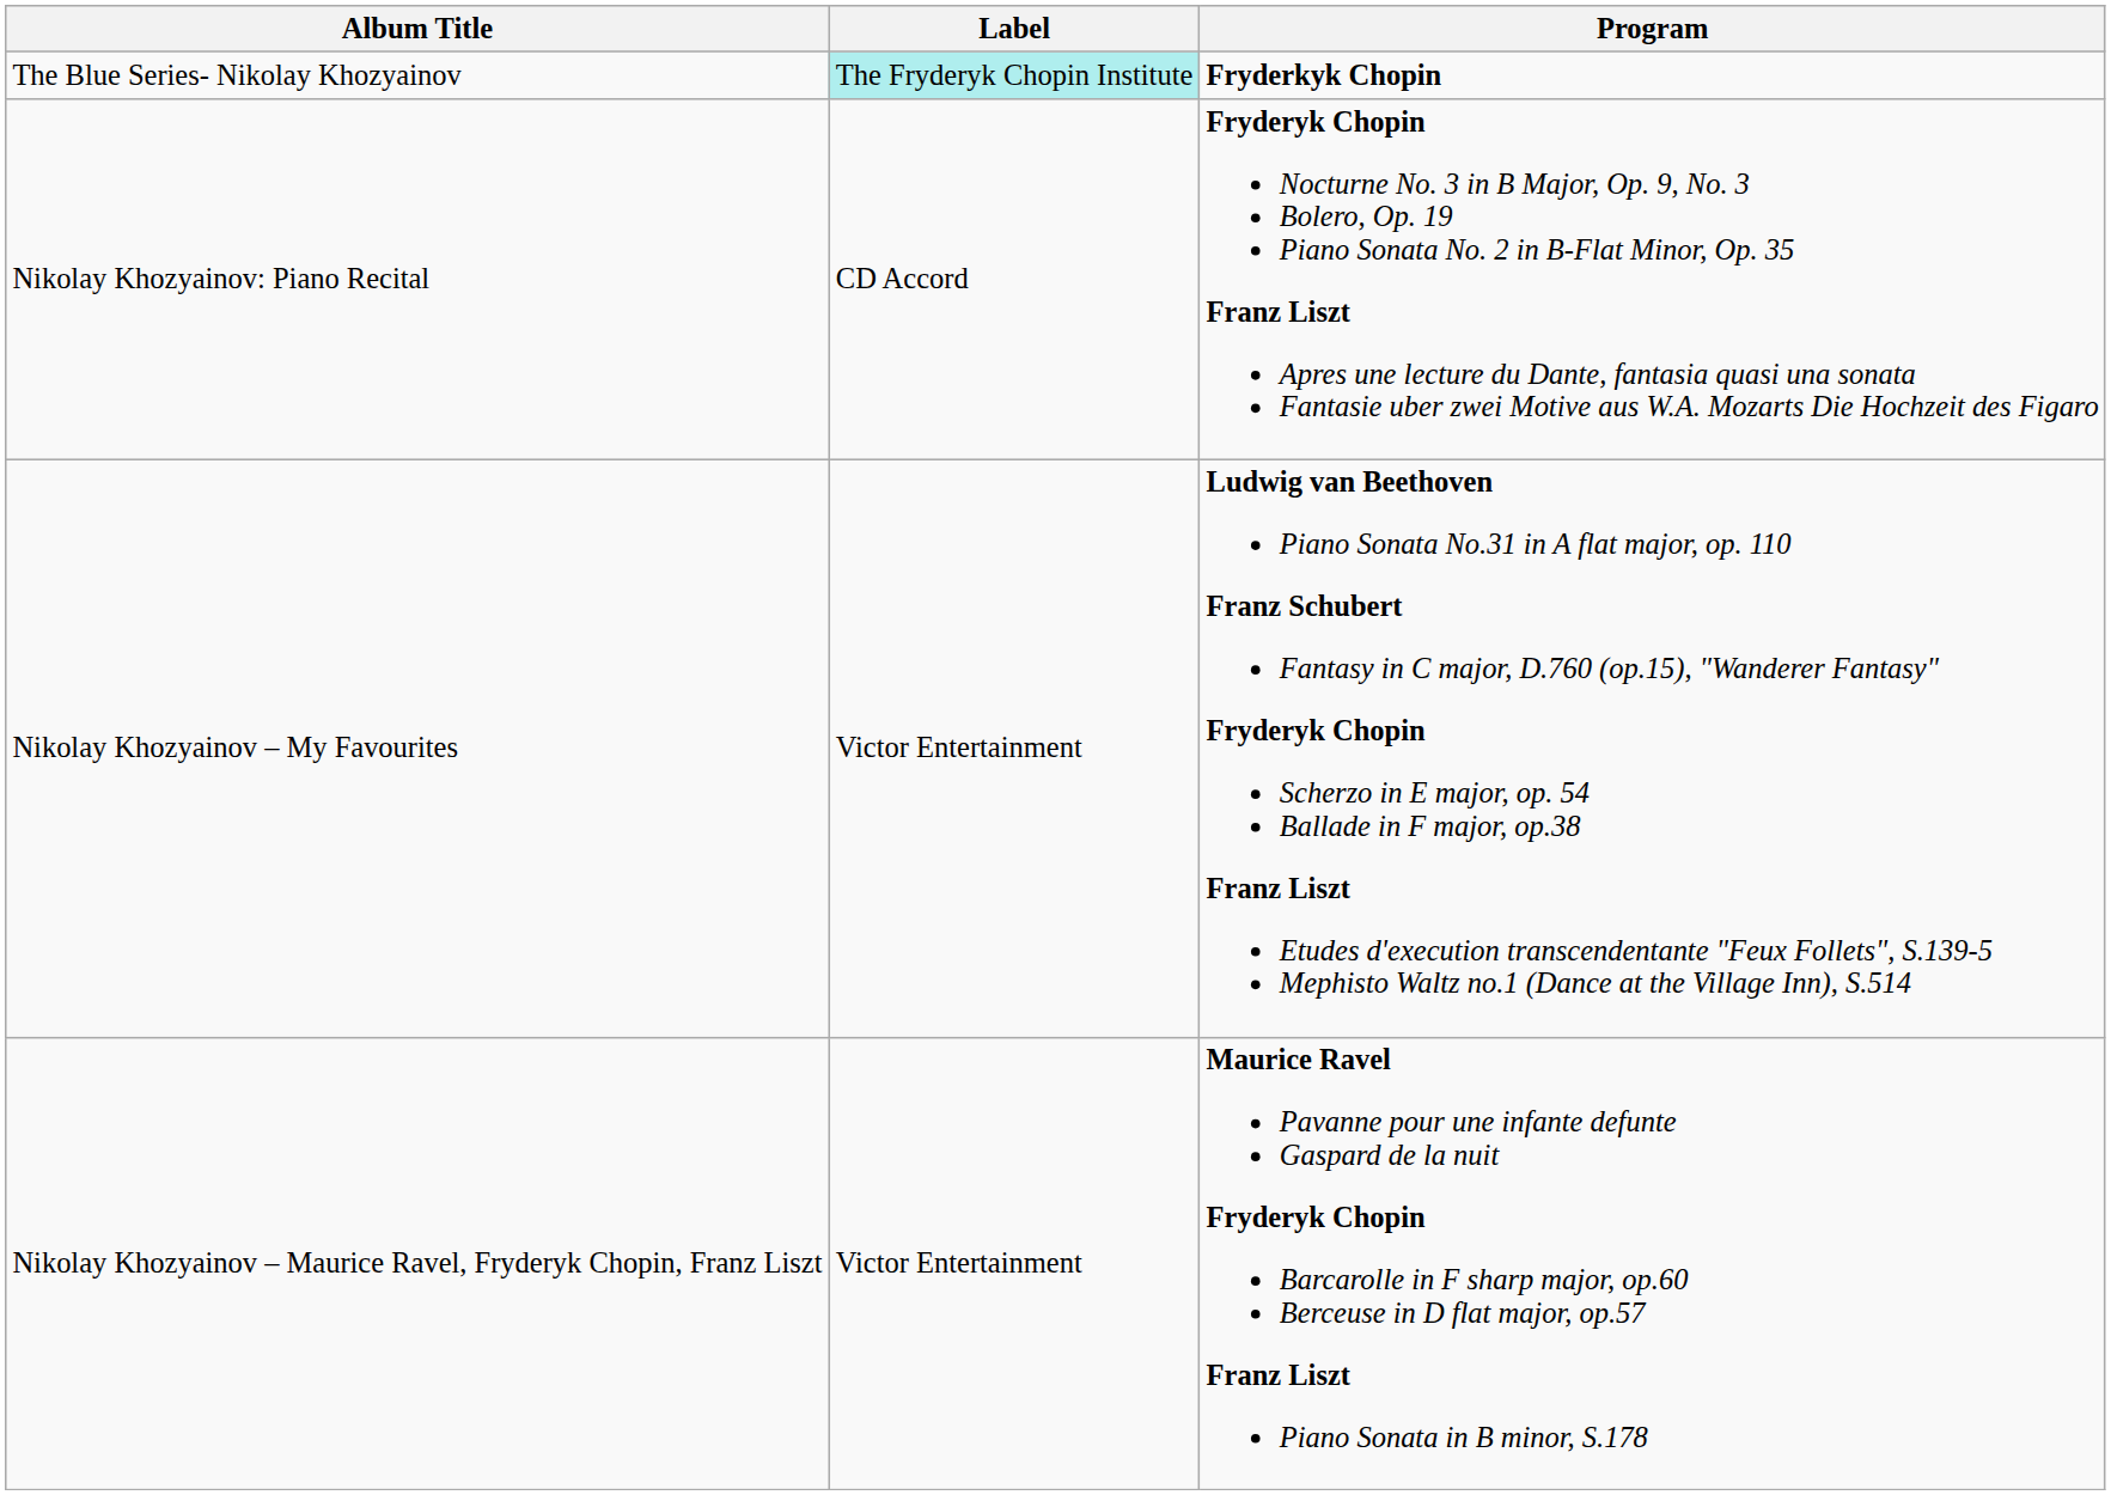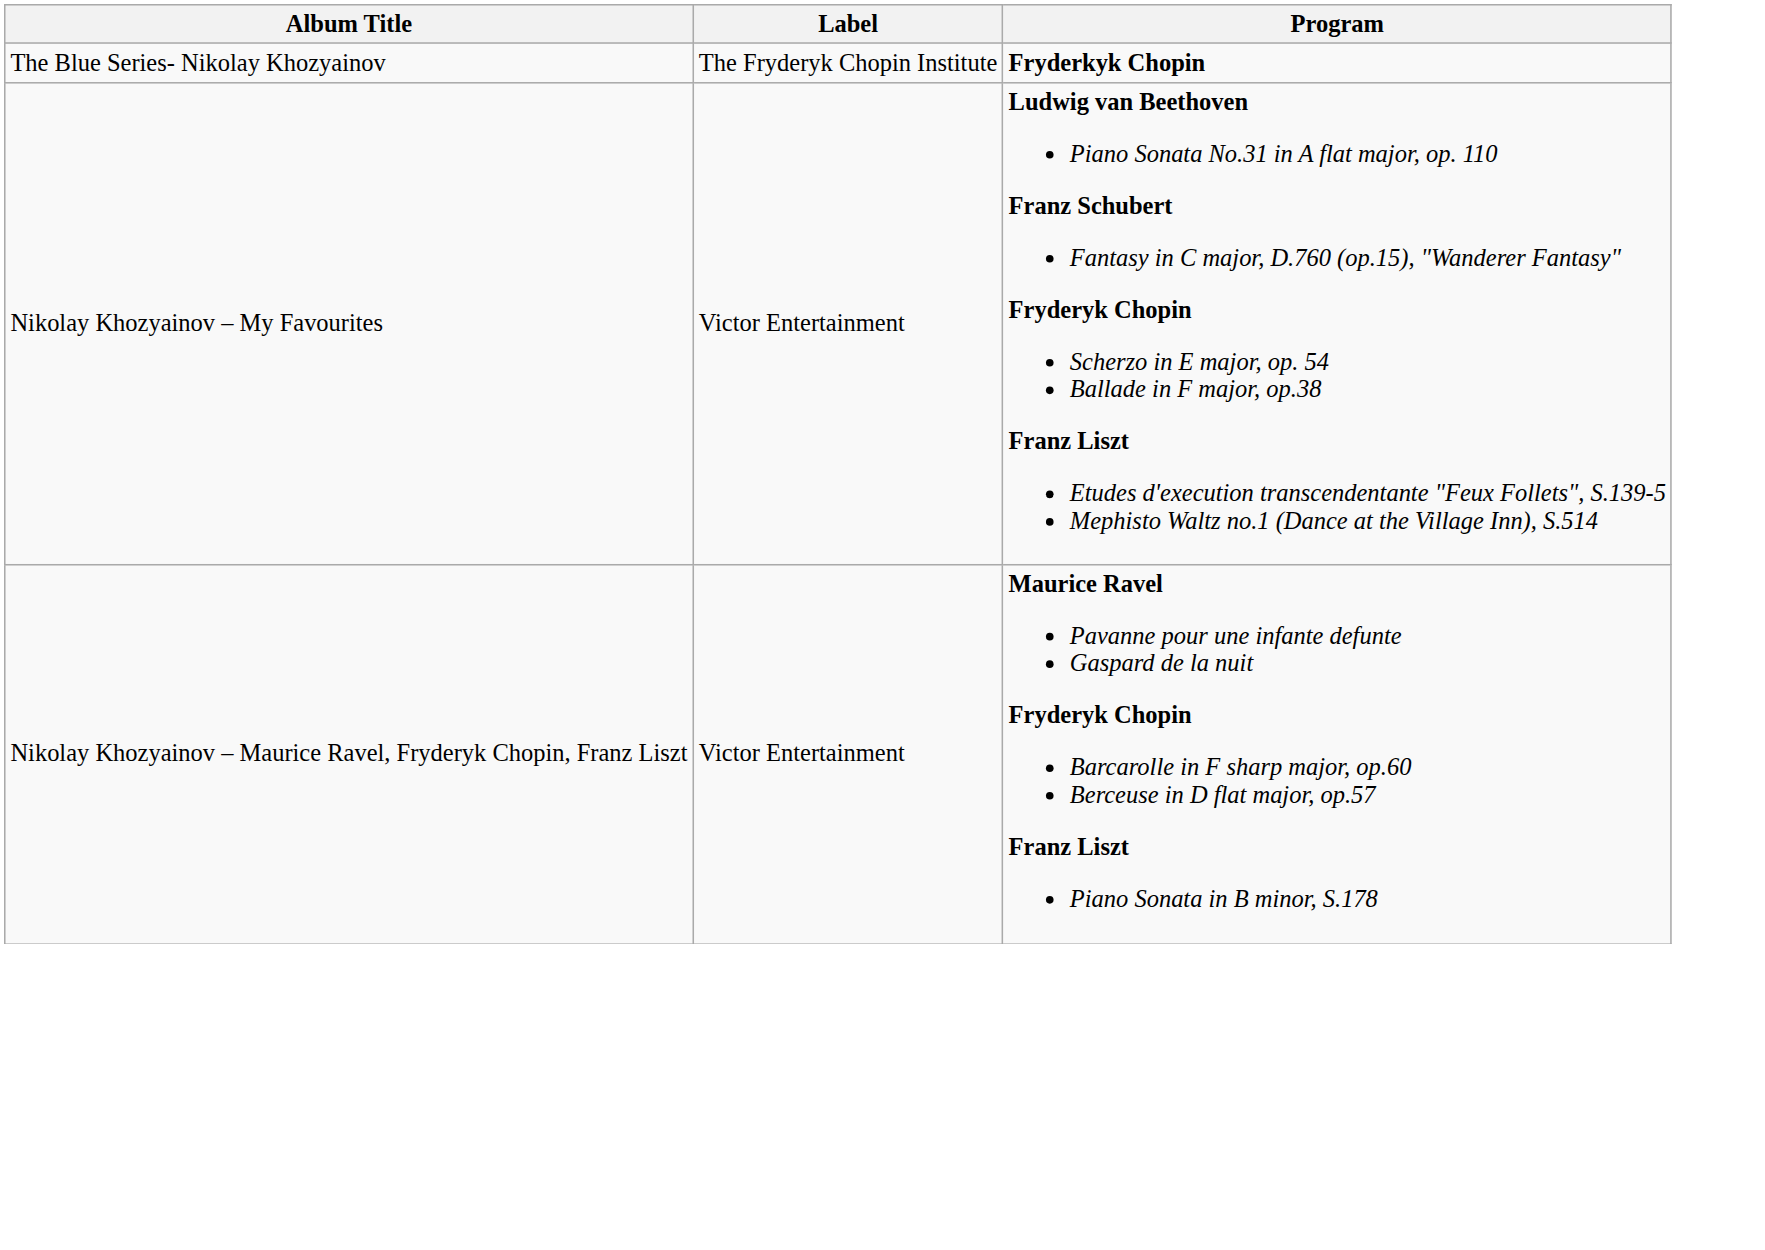The Blue Series- Nikolay Khozyainov | Label: paleturquoise background -> no background
- row: Nikolay Khozyainov: Piano Recital | CD Accord | Fryderyk Chopin Nocturne No. 3 in B Major, Op. 9, No. 3 Bolero, Op. 19 Piano Sonata No. 2 in B-Flat Minor, Op. 35 Franz Liszt Apres une lecture du Dante, fantasia quasi una sonata Fantasie uber zwei Motive aus W.A. Mozarts Die Hochzeit des Figaro
